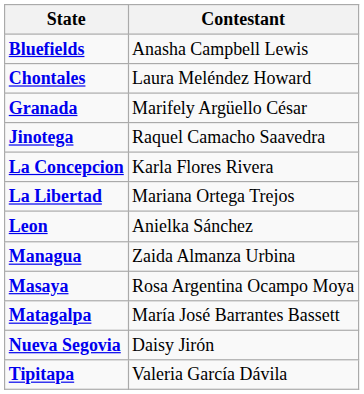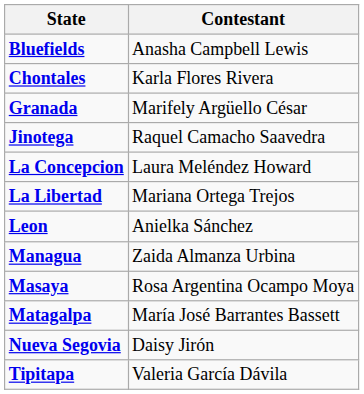Chontales | Contestant: Laura Meléndez Howard -> Karla Flores Rivera
La Concepcion | Contestant: Karla Flores Rivera -> Laura Meléndez Howard
